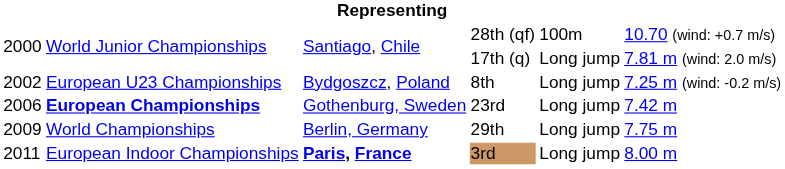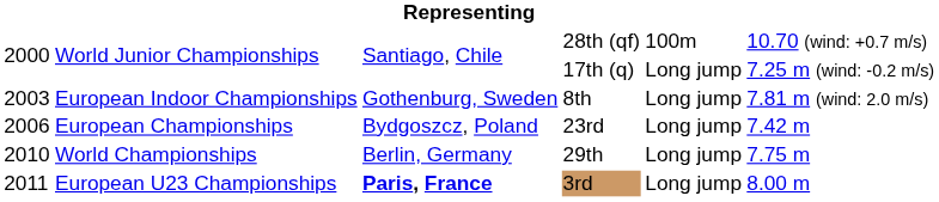17th (q) | column 6: 7.81 m (wind: 2.0 m/s) -> 7.25 m (wind: -0.2 m/s)
8th | column 1: 2002 -> 2003
8th | column 2: European U23 Championships -> European Indoor Championships
8th | column 3: Bydgoszcz, Poland -> Gothenburg, Sweden
8th | column 6: 7.25 m (wind: -0.2 m/s) -> 7.81 m (wind: 2.0 m/s)
23rd | column 2: bold -> normal
23rd | column 3: Gothenburg, Sweden -> Bydgoszcz, Poland
29th | column 1: 2009 -> 2010
3rd | column 2: European Indoor Championships -> European U23 Championships
